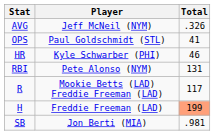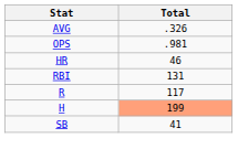- column: Player | Jeff McNeil (NYM) | Paul Goldschmidt (STL) | Kyle Schwarber (PHI) | Pete Alonso (NYM) | Mookie Betts (LAD) Freddie Freeman (LAD) | Freddie Freeman (LAD) | Jon Berti (MIA)
OPS | Total: 41 -> .981
SB | Total: .981 -> 41
